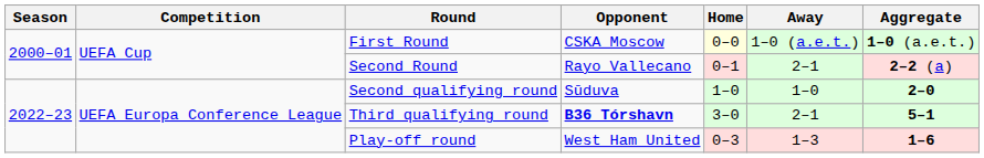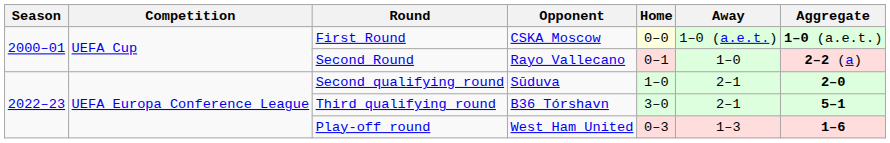Second Round | Away: 2–1 -> 1–0
Second qualifying round | Away: 1–0 -> 2–1
Third qualifying round | Opponent: bold -> normal
